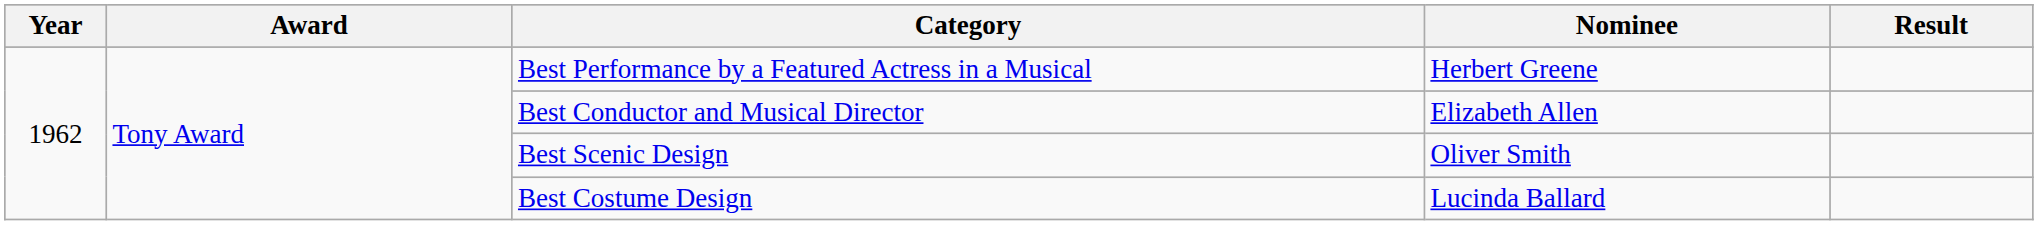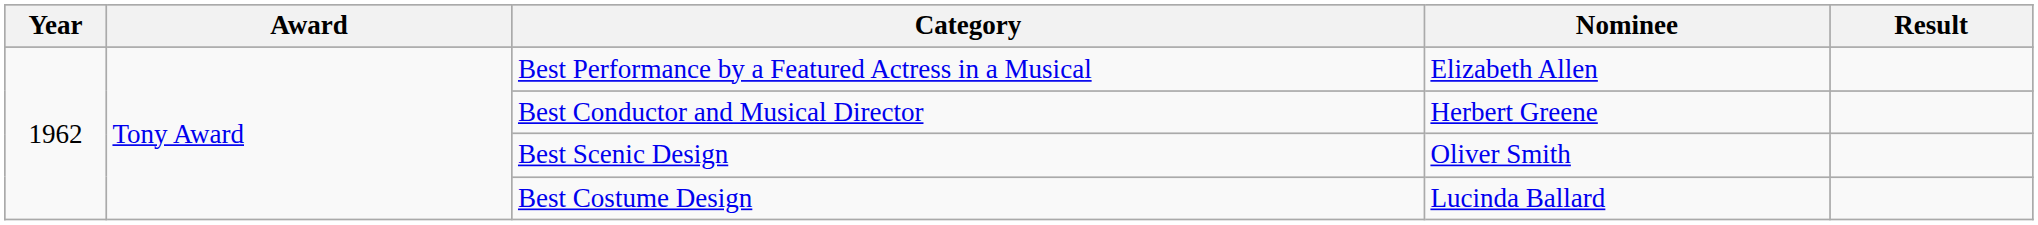Best Performance by a Featured Actress in a Musical | Nominee: Herbert Greene -> Elizabeth Allen
Best Conductor and Musical Director | Nominee: Elizabeth Allen -> Herbert Greene
